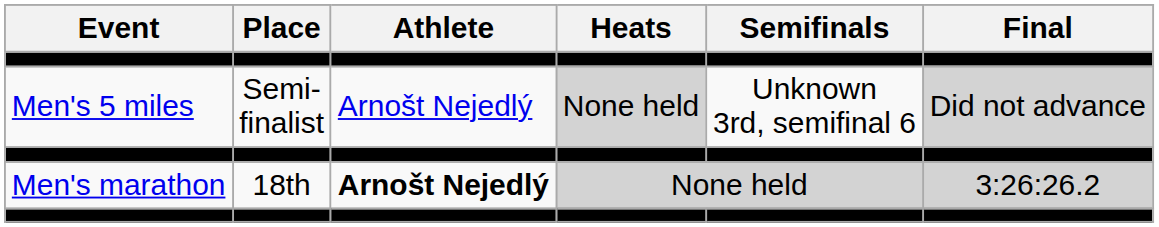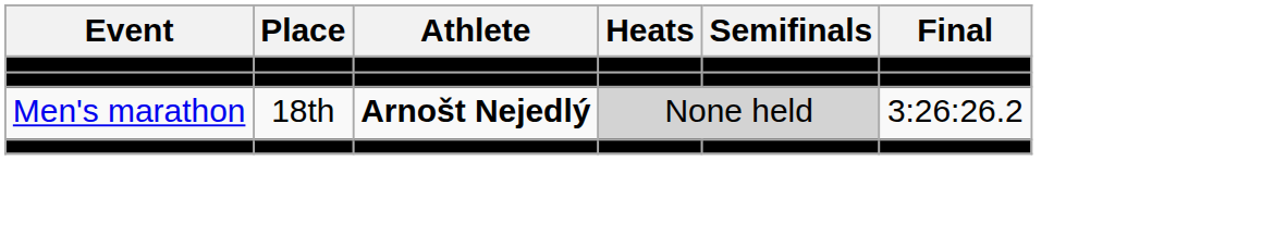- row: Men's 5 miles | Semi- finalist | Arnošt Nejedlý | None held | Unknown 3rd, semifinal 6 | Did not advance
Men's marathon | Final: lightgrey background -> no background
